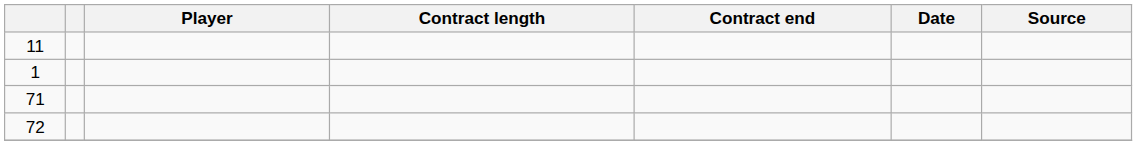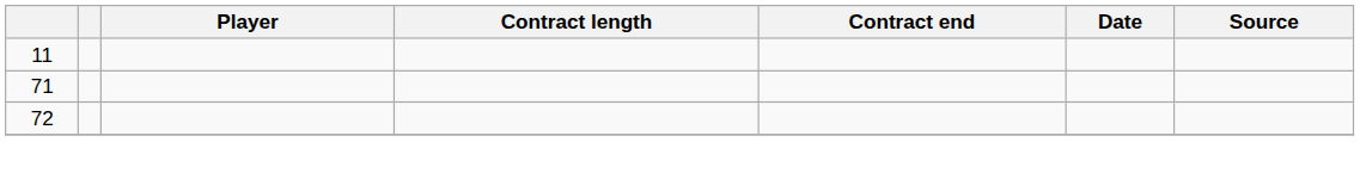- row: 1
